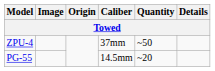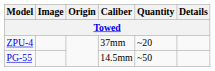ZPU-4 | Quantity: ~50 -> ~20
PG-55 | Quantity: ~20 -> ~50
